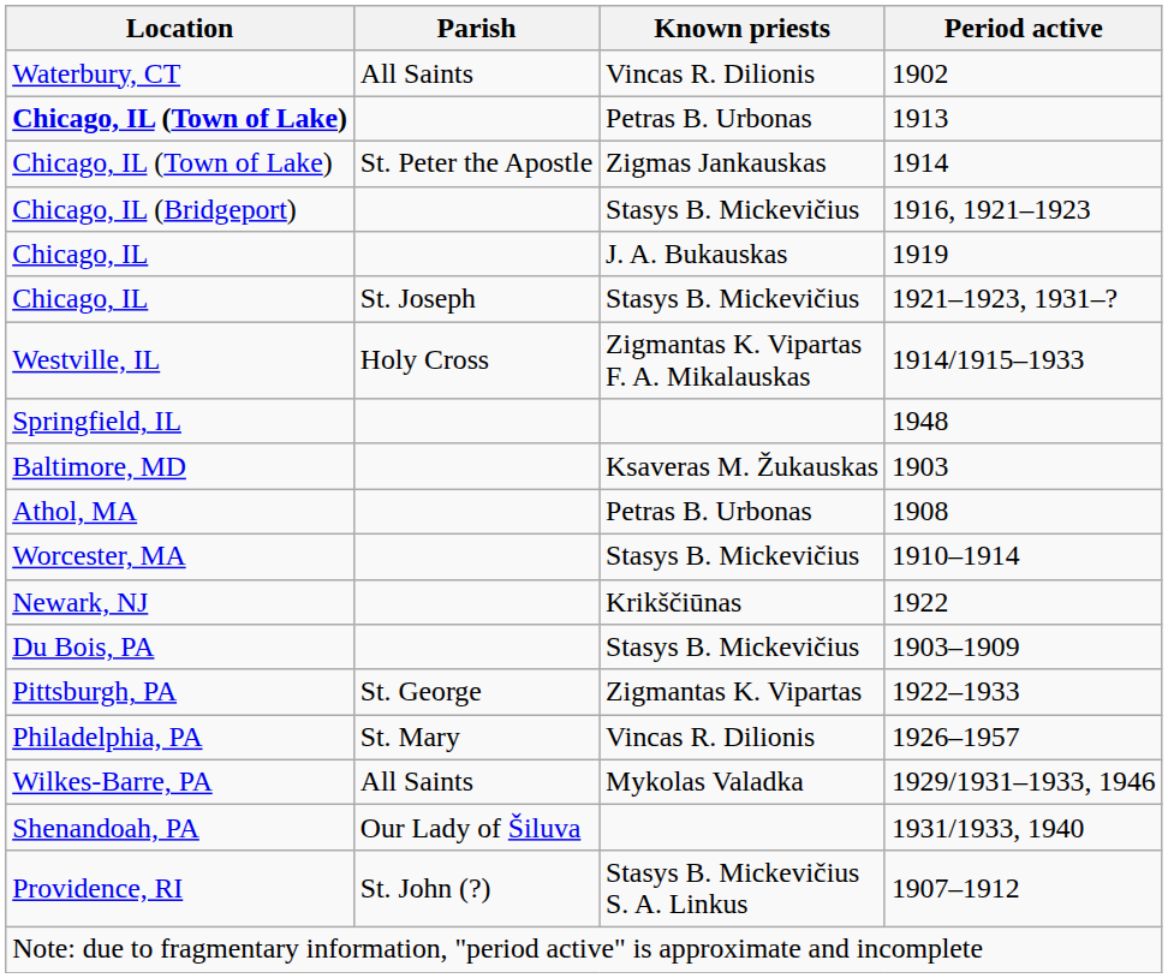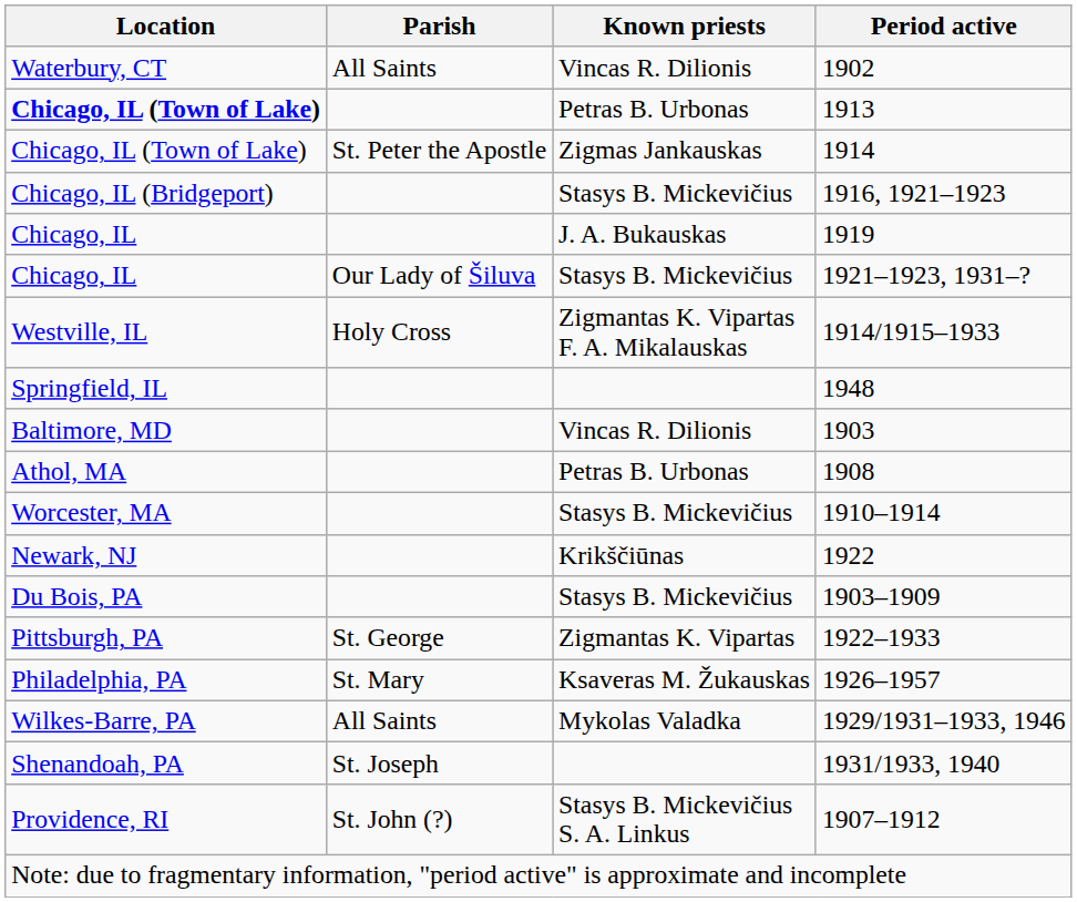1921–1923, 1931–? | Parish: St. Joseph -> Our Lady of Šiluva
1903 | Known priests: Ksaveras M. Žukauskas -> Vincas R. Dilionis
1926–1957 | Known priests: Vincas R. Dilionis -> Ksaveras M. Žukauskas
1931/1933, 1940 | Parish: Our Lady of Šiluva -> St. Joseph
